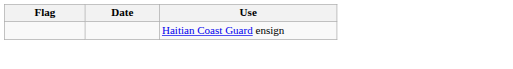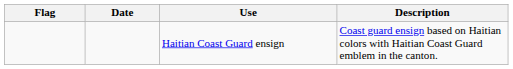+ column: Description | Coast guard ensign based on Haitian colors with Haitian Coast Guard emblem in the canton.
